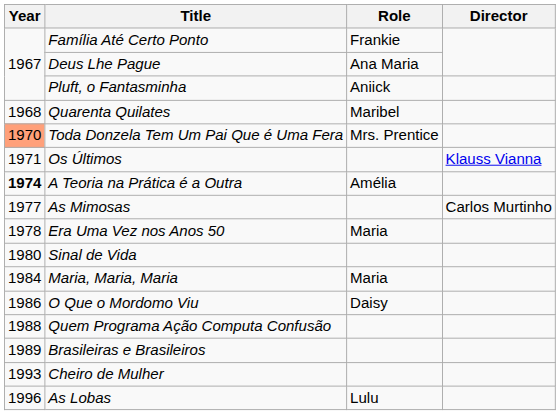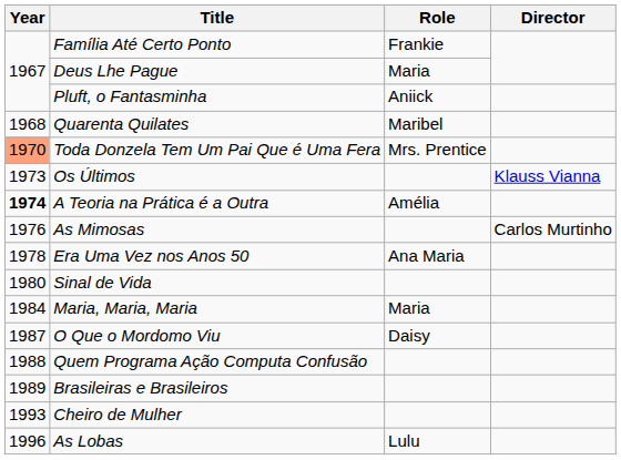Deus Lhe Pague | Role: Ana Maria -> Maria
Os Últimos | Year: 1971 -> 1973
As Mimosas | Year: 1977 -> 1976
Era Uma Vez nos Anos 50 | Role: Maria -> Ana Maria
O Que o Mordomo Viu | Year: 1986 -> 1987
